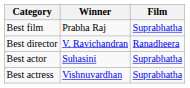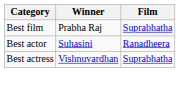- row: Best director | V. Ravichandran | Ranadheera
Best actor | Film: Suprabhatha -> Ranadheera
